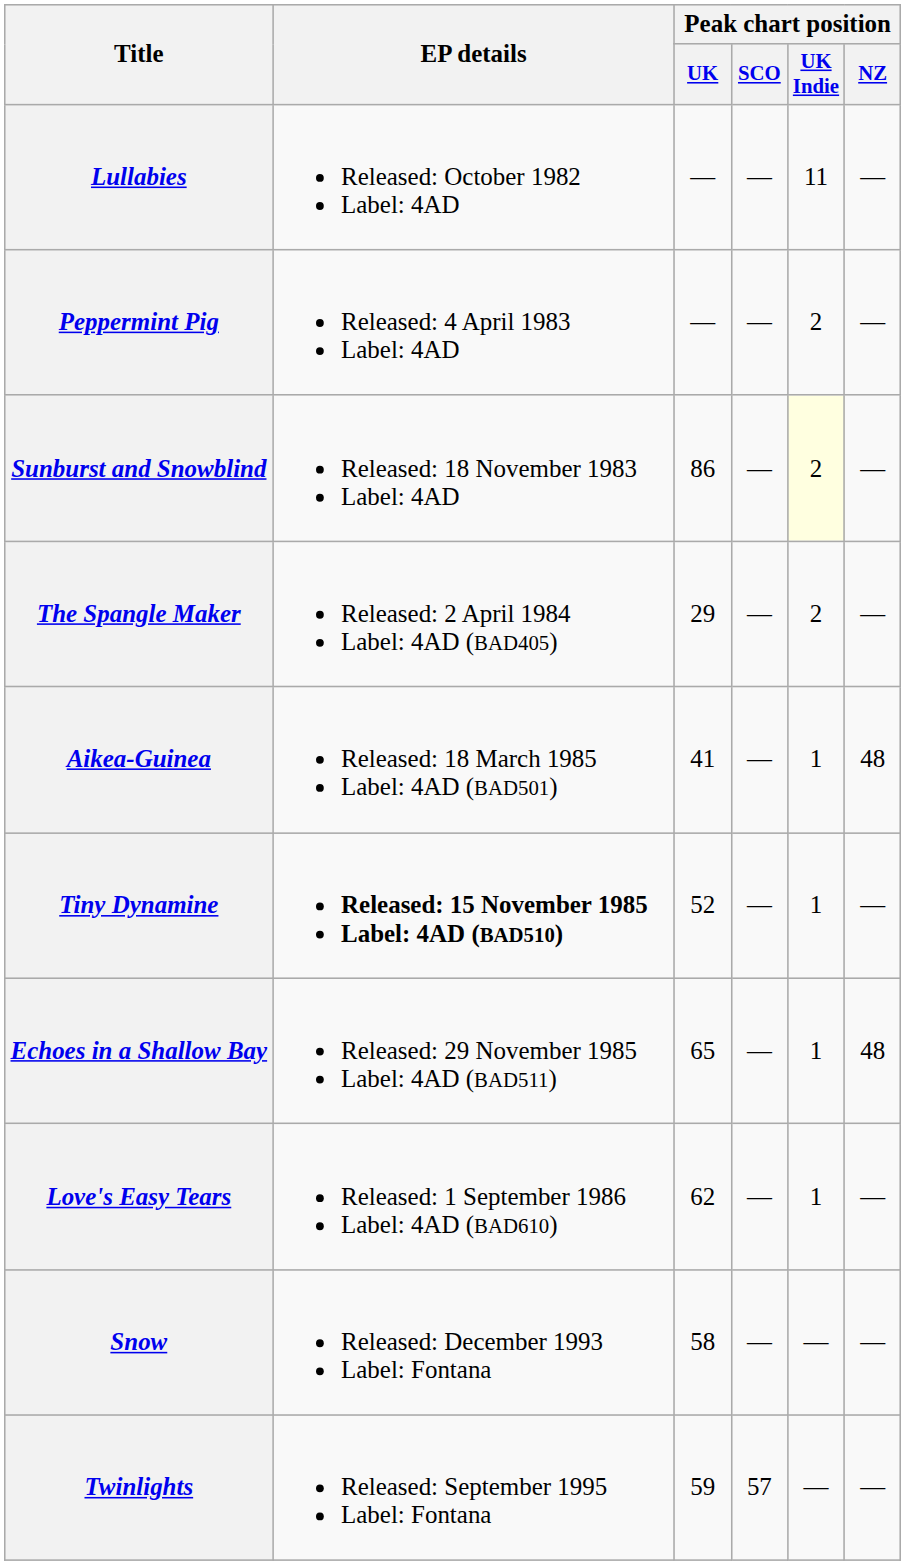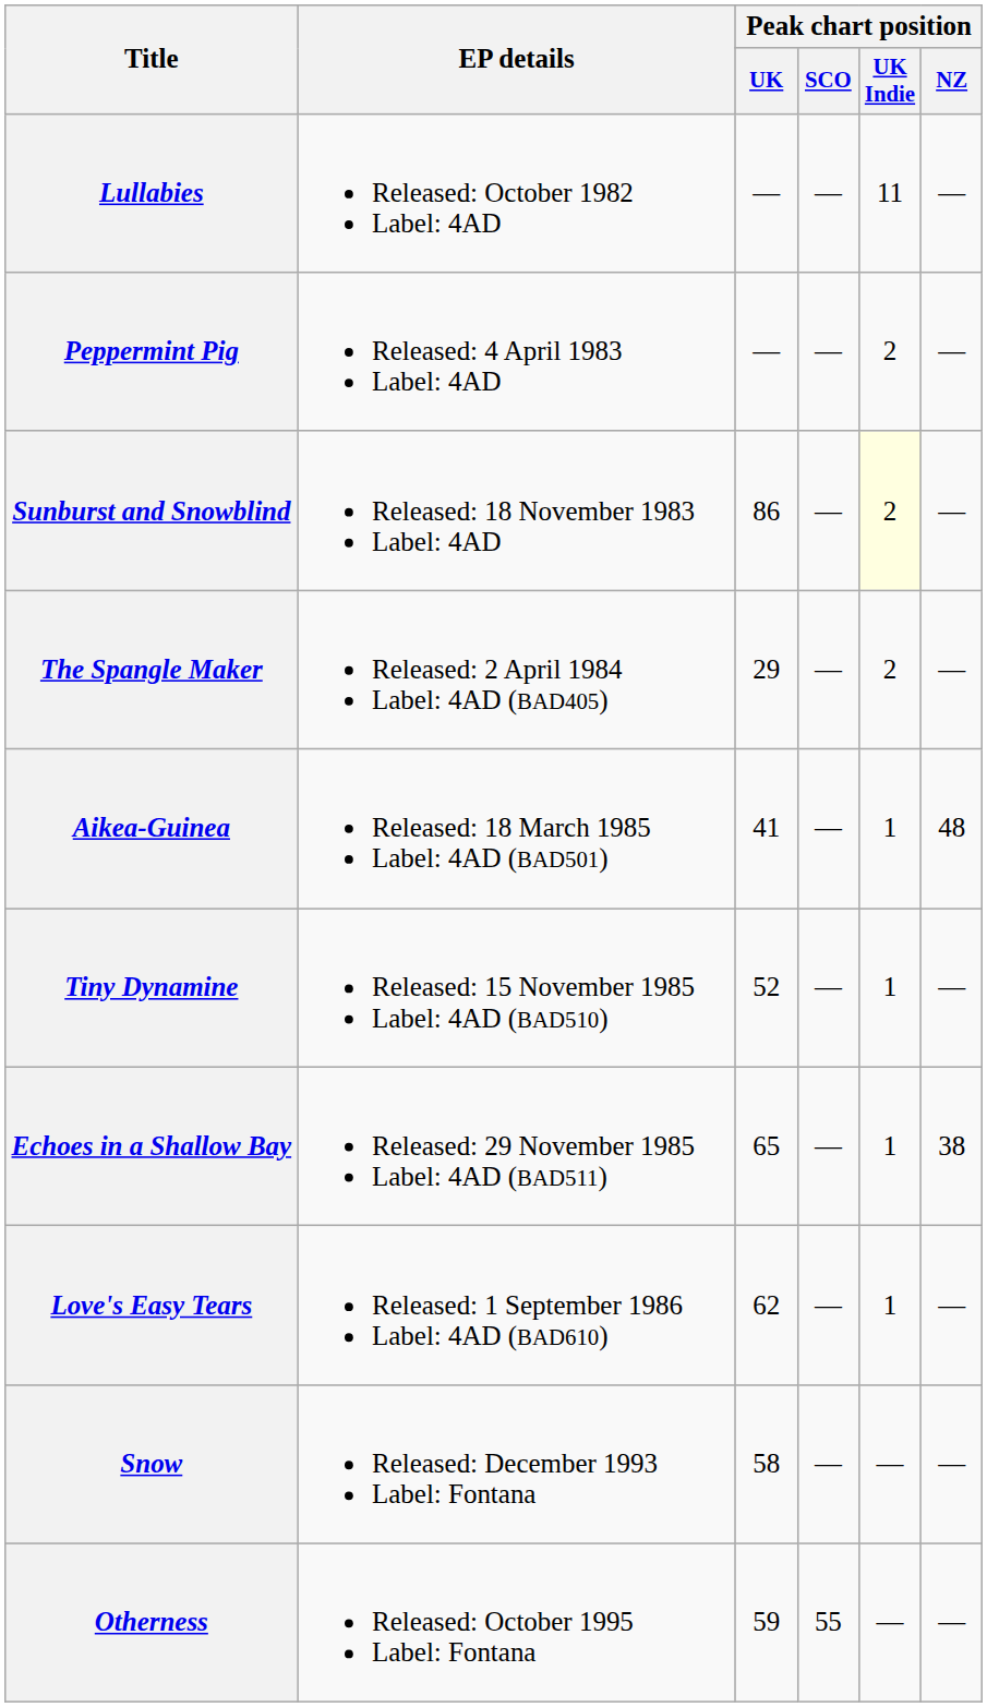Tiny Dynamine | EP details: bold -> normal
Echoes in a Shallow Bay | Peak chart position / NZ: 48 -> 38
- row: Twinlights | Released: September 1995 Label: Fontana | 59 | 57 | — | —
+ row: Otherness | Released: October 1995 Label: Fontana | 59 | 55 | — | —
